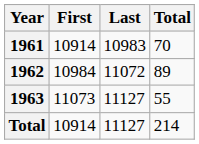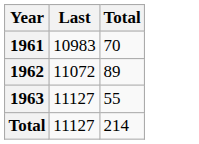- column: First | 10914 | 10984 | 11073 | 10914
